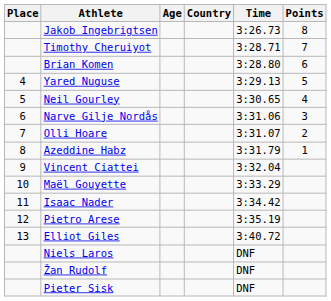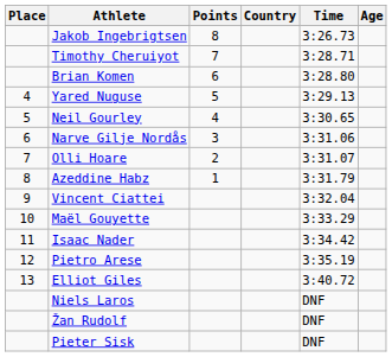columns swapped: Age <-> Points
